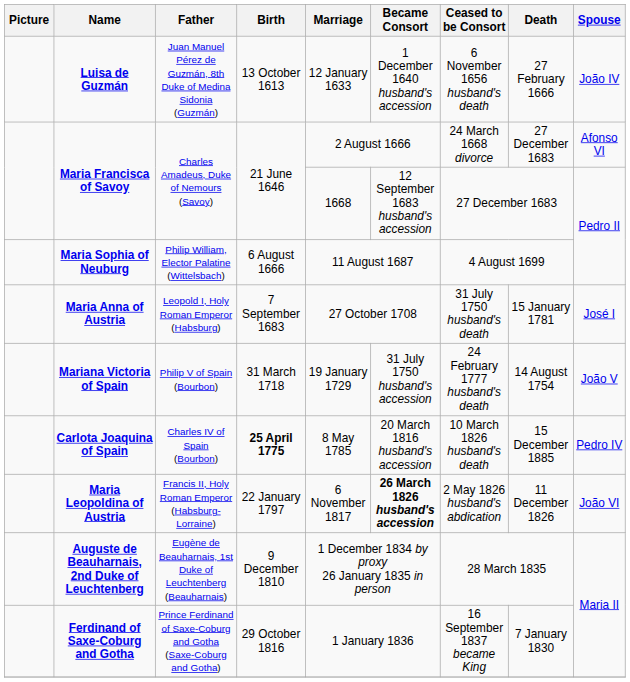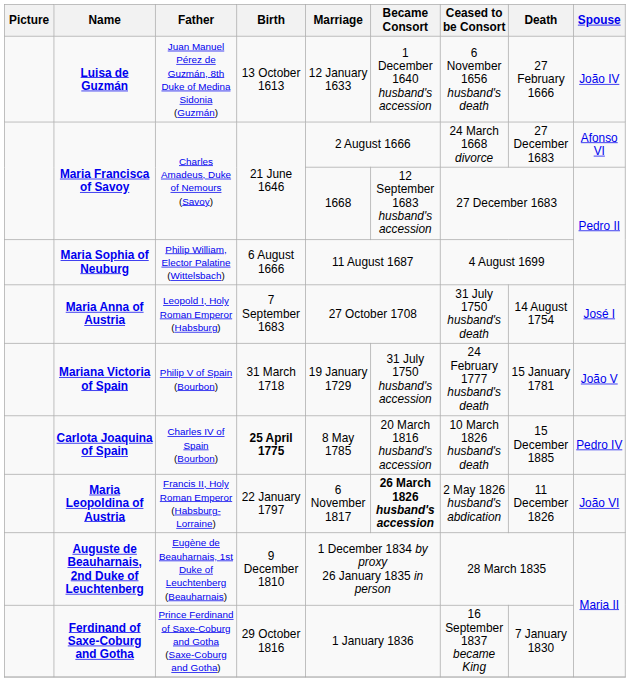Maria Anna of Austria | Death: 15 January 1781 -> 14 August 1754
Mariana Victoria of Spain | Death: 14 August 1754 -> 15 January 1781
